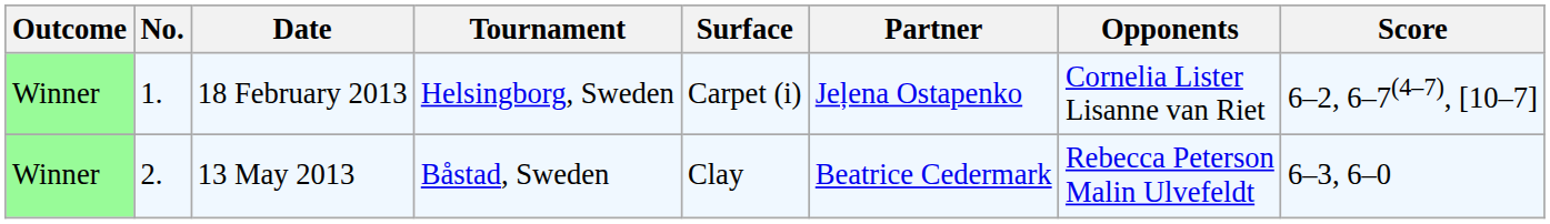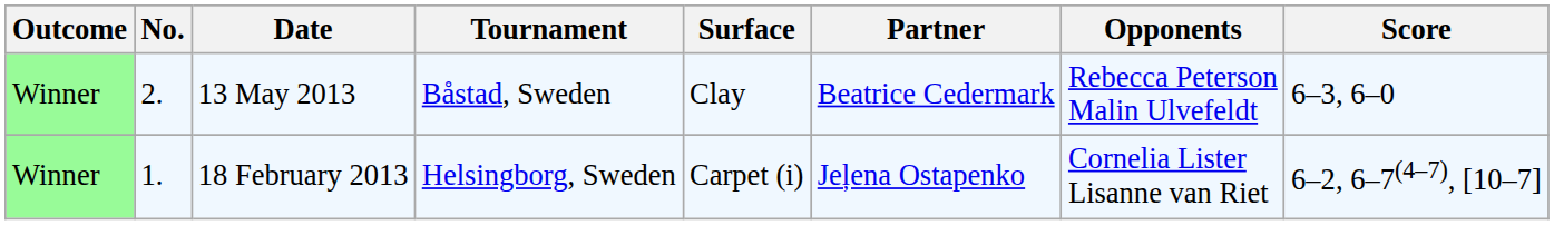rows swapped: 18 February 2013 <-> 13 May 2013
